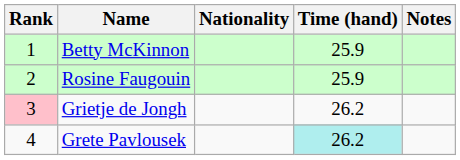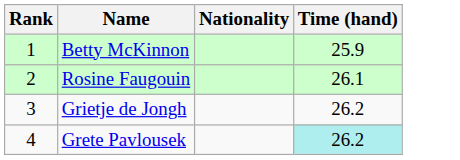- column: Notes
Rosine Faugouin | Time (hand): 25.9 -> 26.1
Grietje de Jongh | Rank: pink background -> no background
